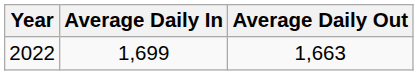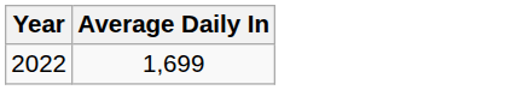- column: Average Daily Out | 1,663
